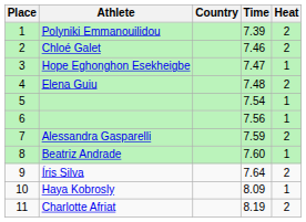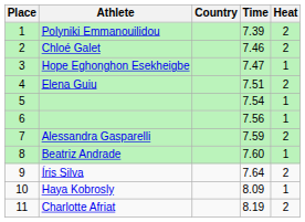Elena Guiu | Time: 7.48 -> 7.51
